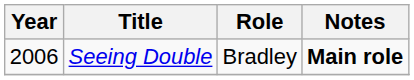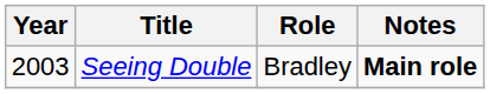Seeing Double | Year: 2006 -> 2003
